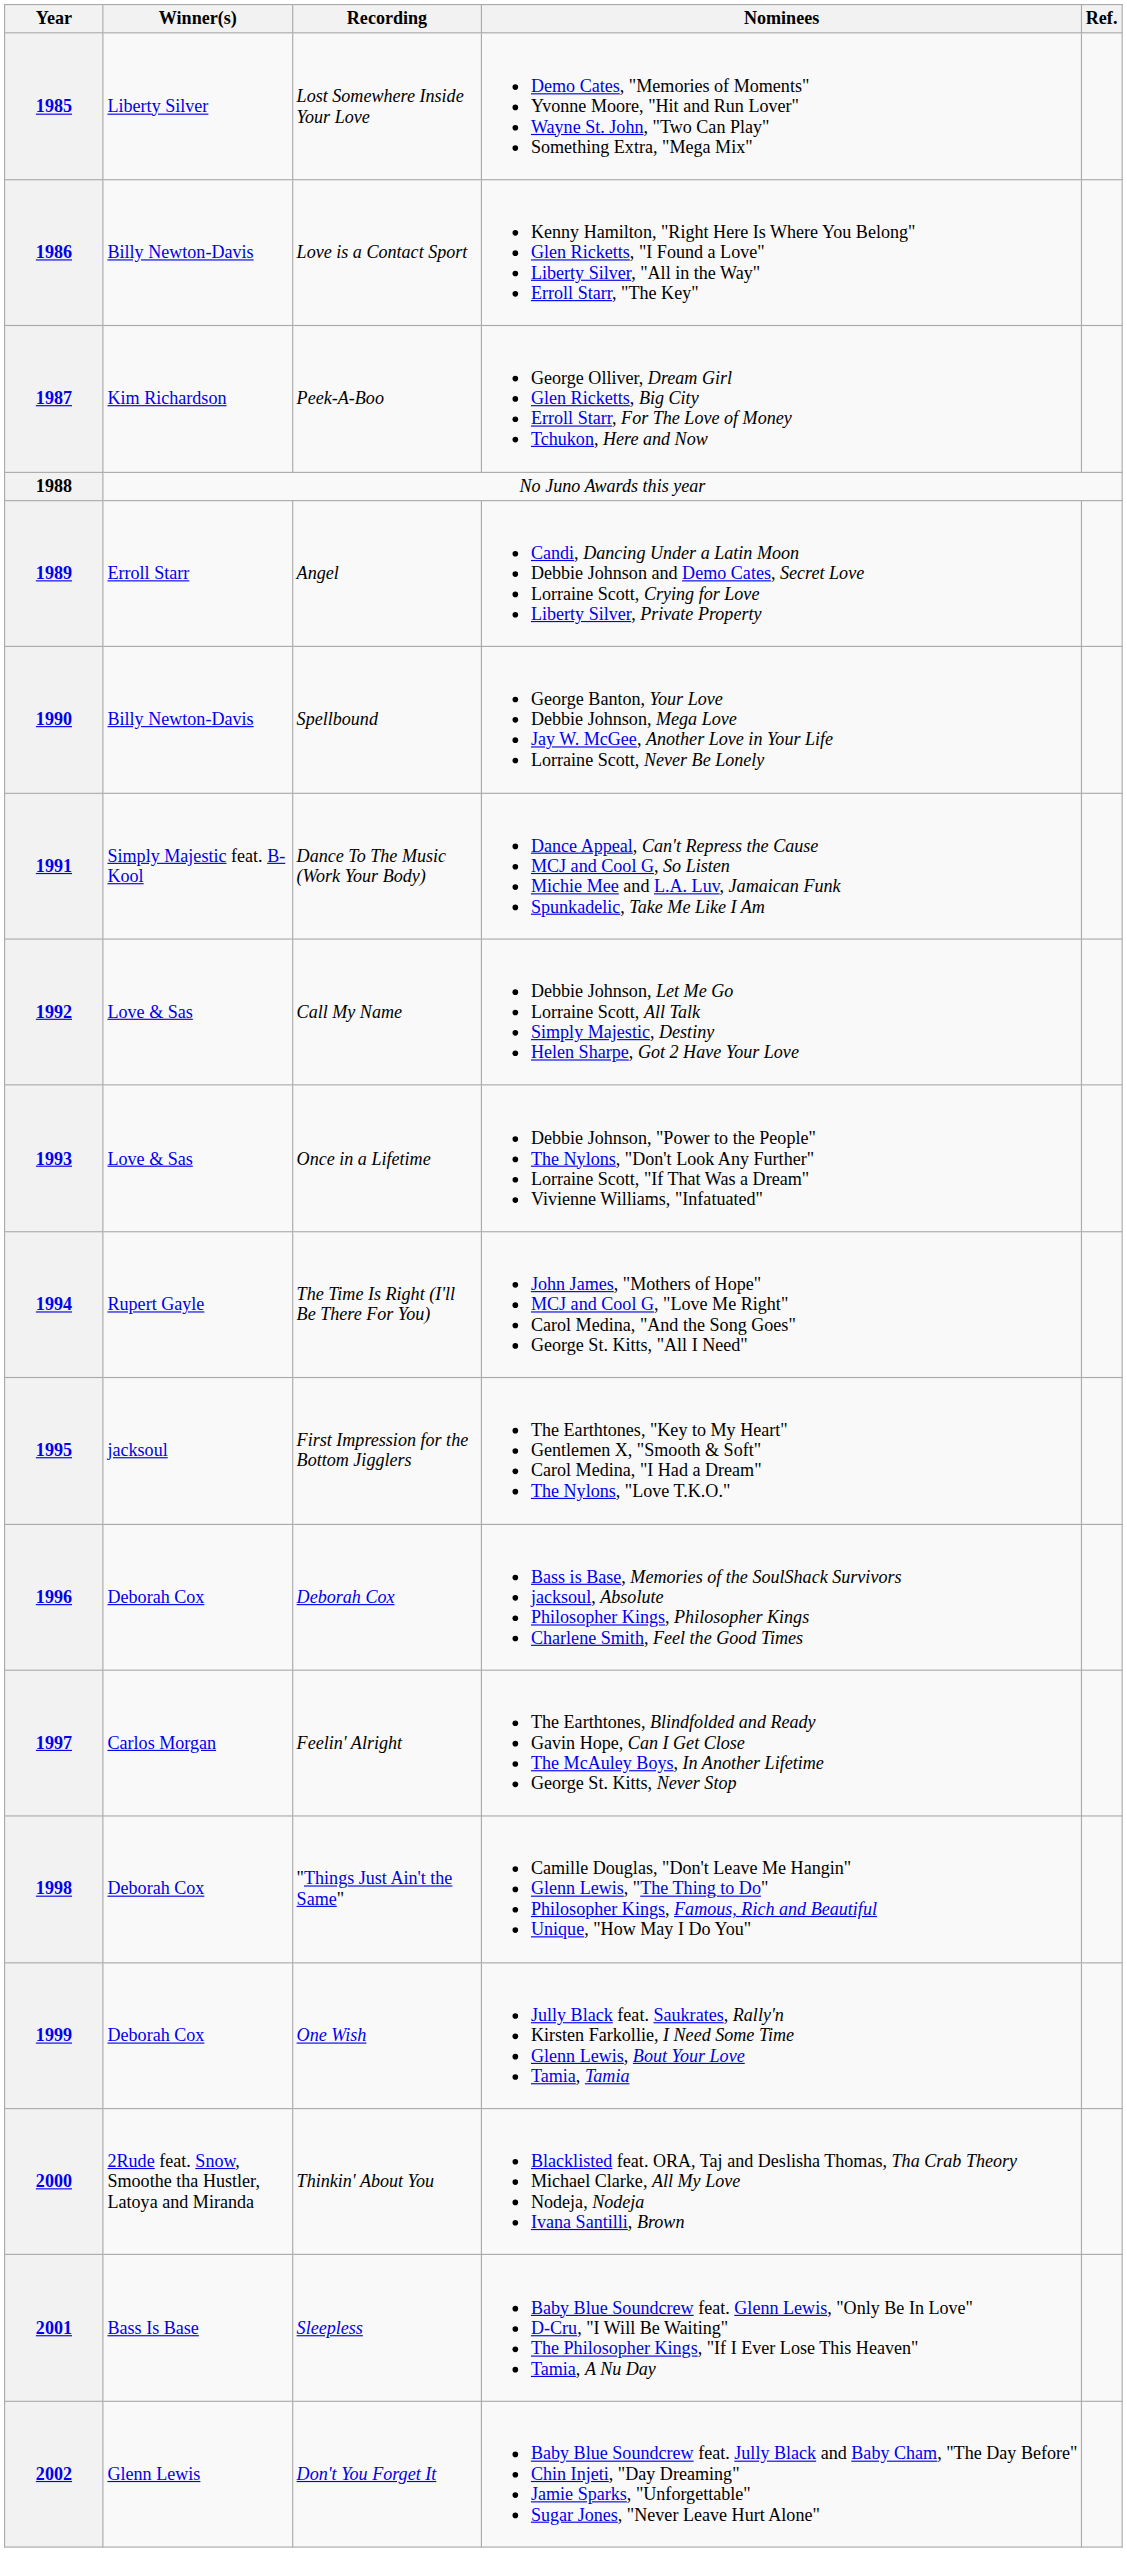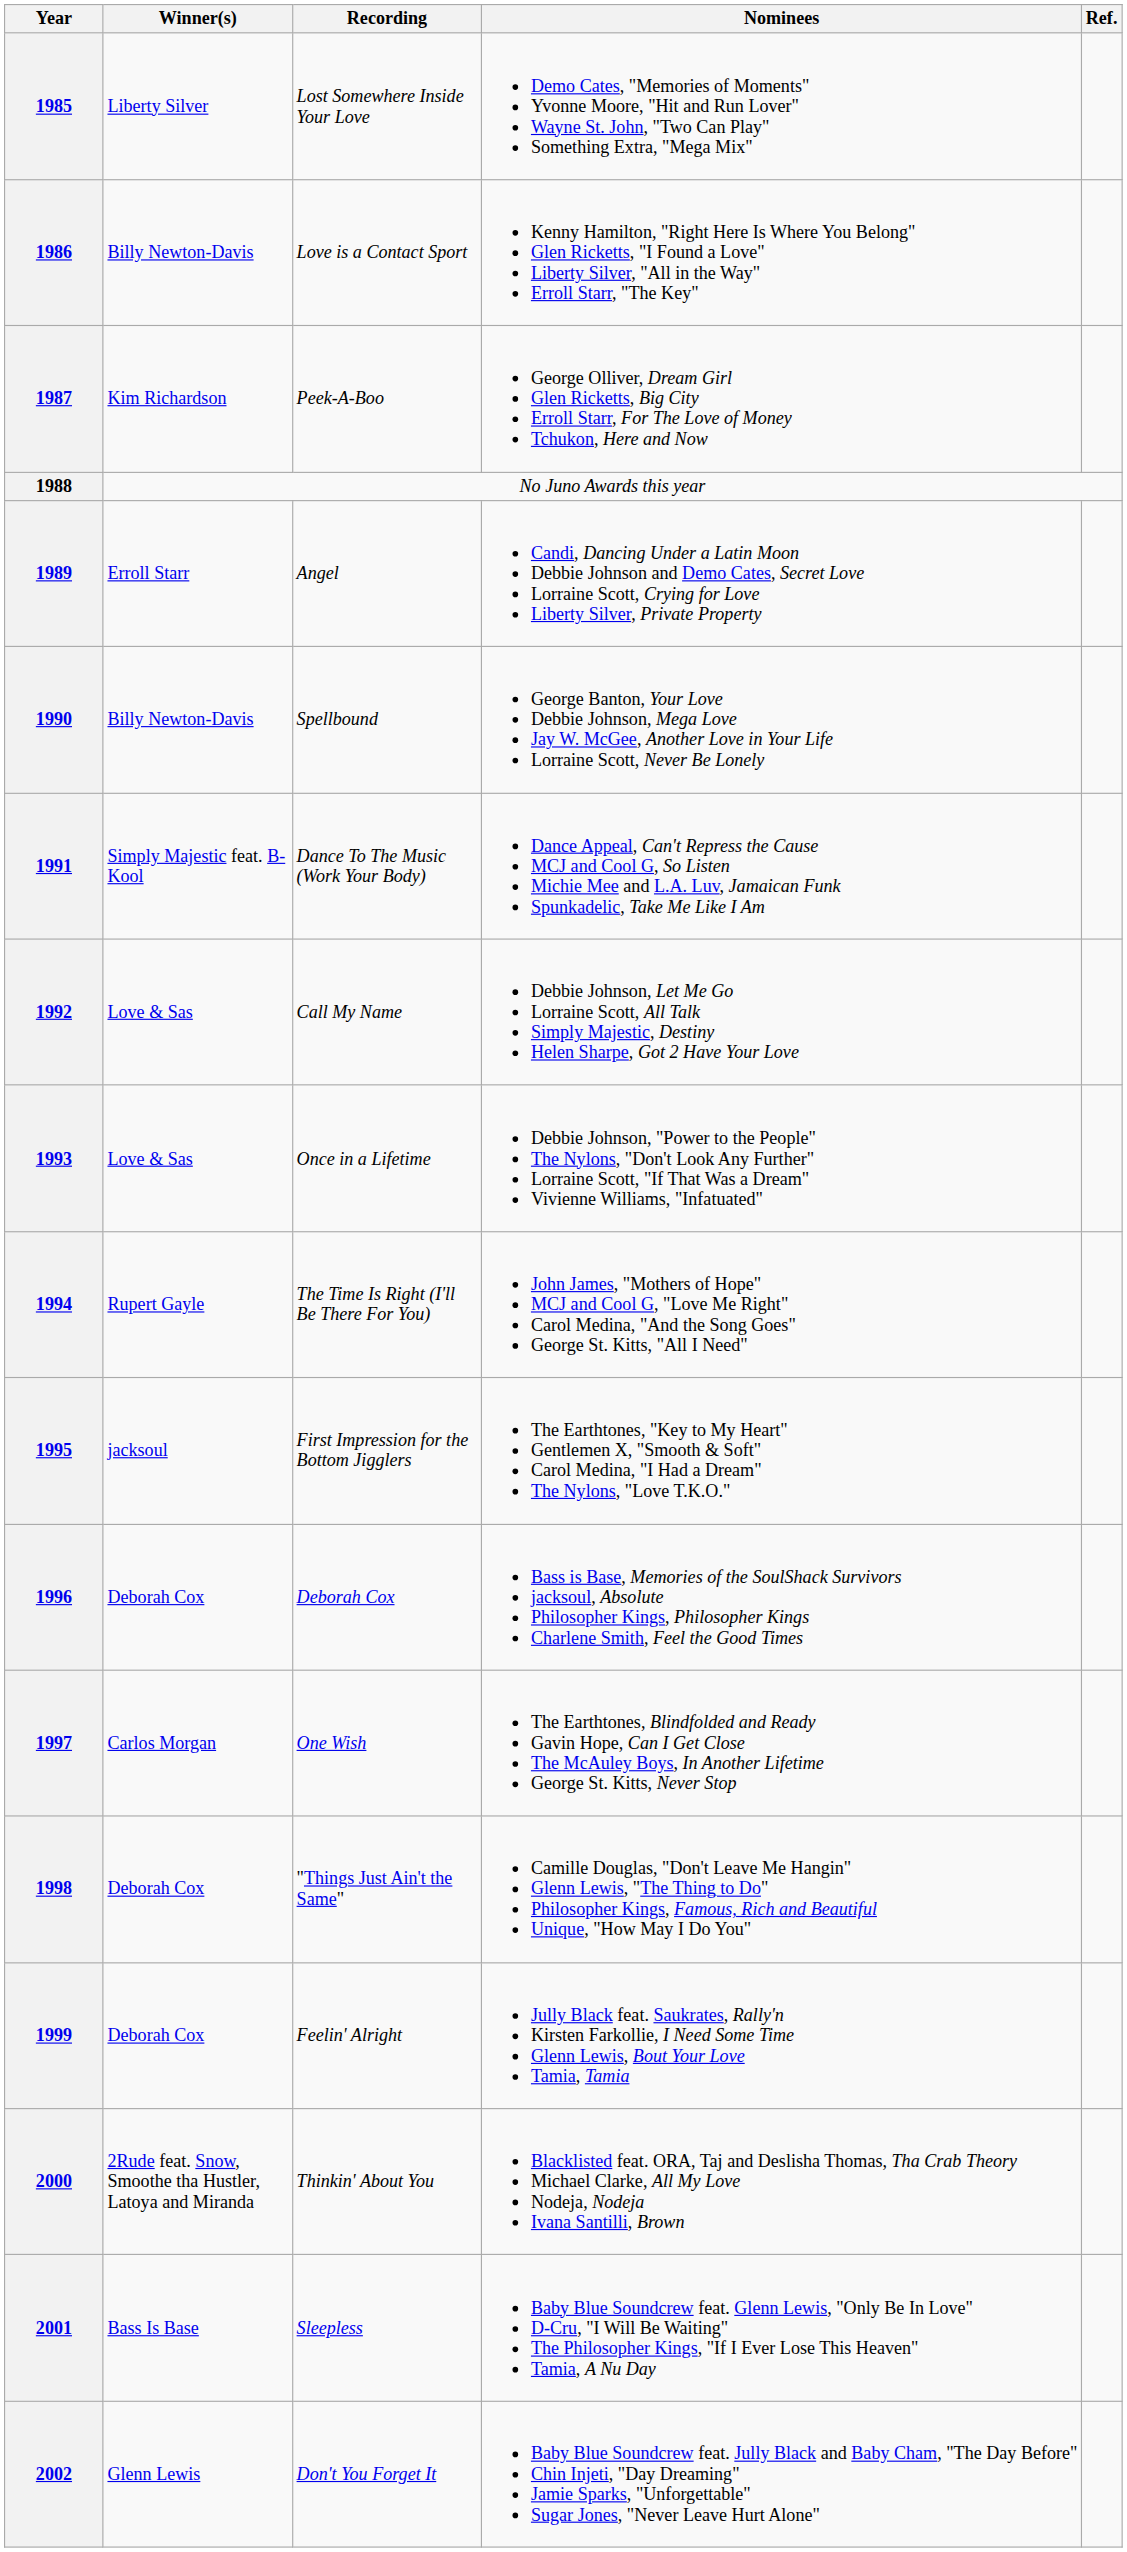1997 | Recording: Feelin' Alright -> One Wish
1999 | Recording: One Wish -> Feelin' Alright
